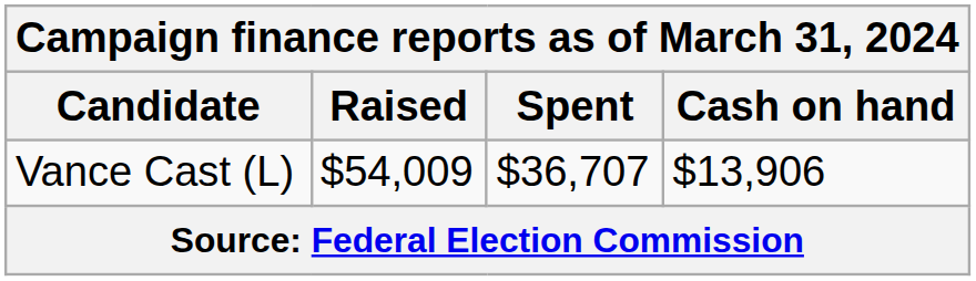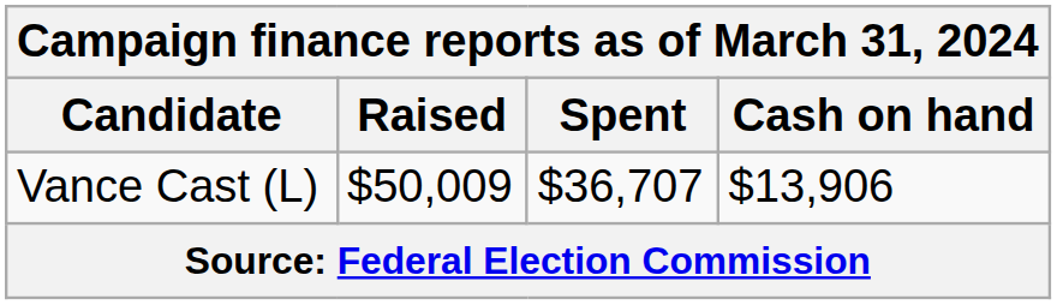Vance Cast (L) | Raised: $54,009 -> $50,009
